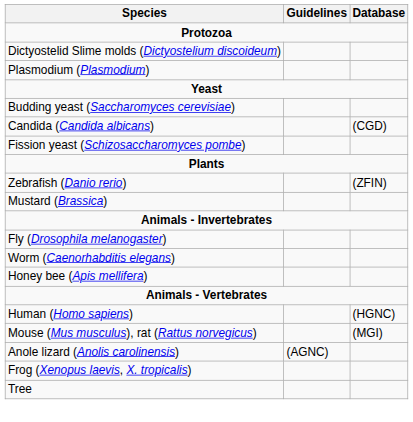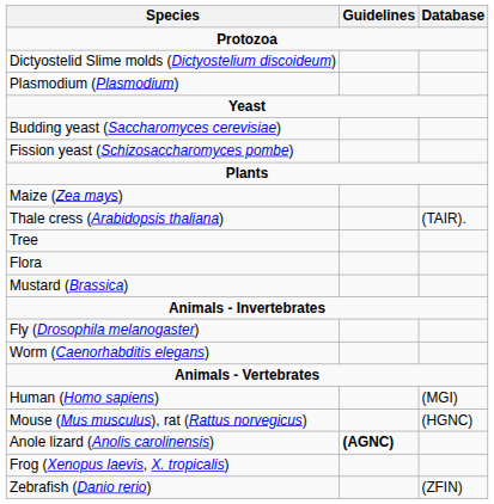- row: Candida (Candida albicans) | (CGD)
+ row: Maize (Zea mays)
+ row: Thale cress (Arabidopsis thaliana) | (TAIR).
rows swapped: Tree <-> Zebrafish (Danio rerio)
+ row: Flora
- row: Honey bee (Apis mellifera)
Human (Homo sapiens) | Database: (HGNC) -> (MGI)
Mouse (Mus musculus), rat (Rattus norvegicus) | Database: (MGI) -> (HGNC)
Anole lizard (Anolis carolinensis) | Guidelines: normal -> bold
